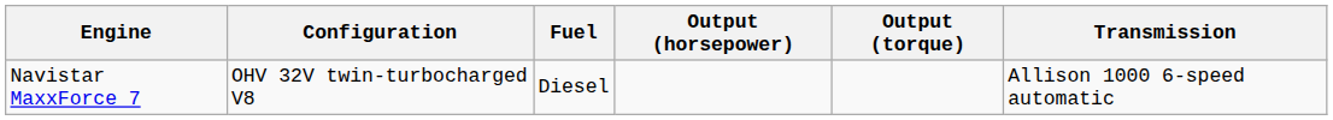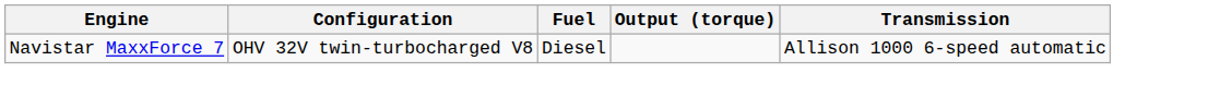- column: Output (horsepower)
